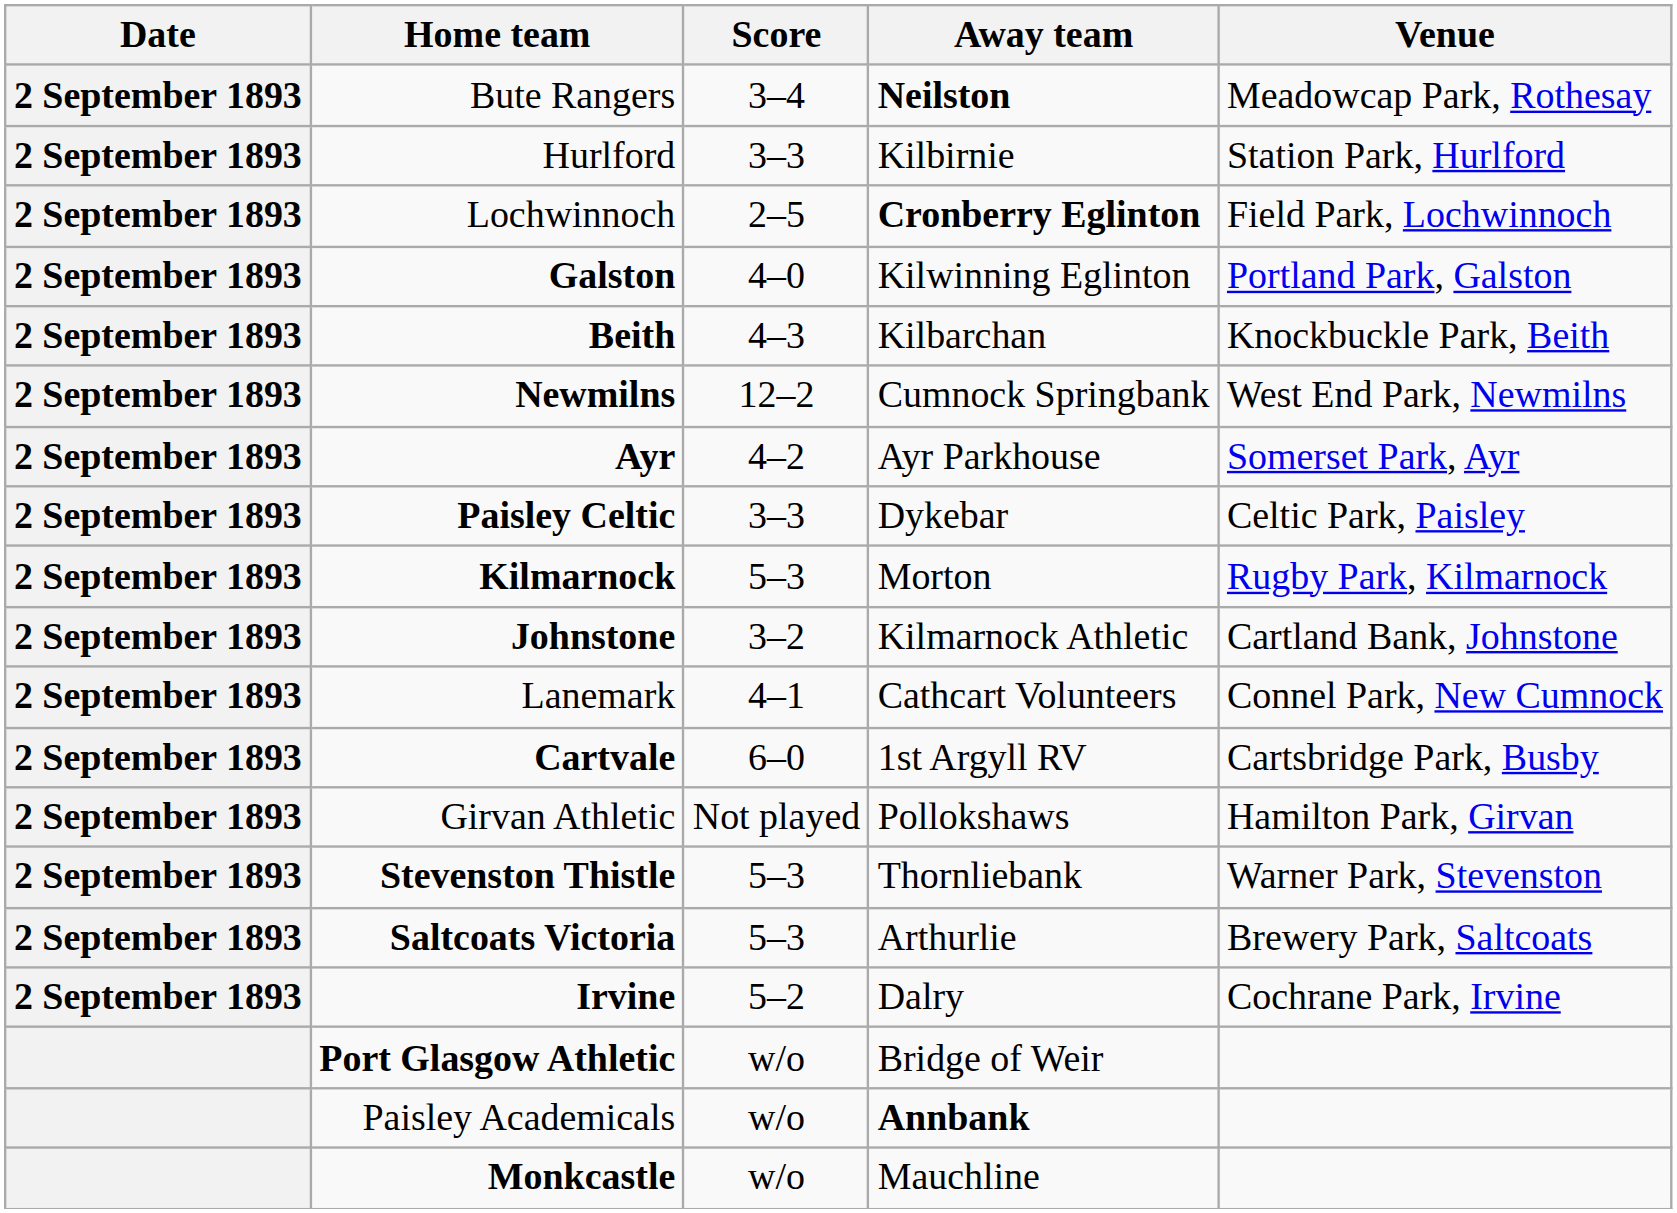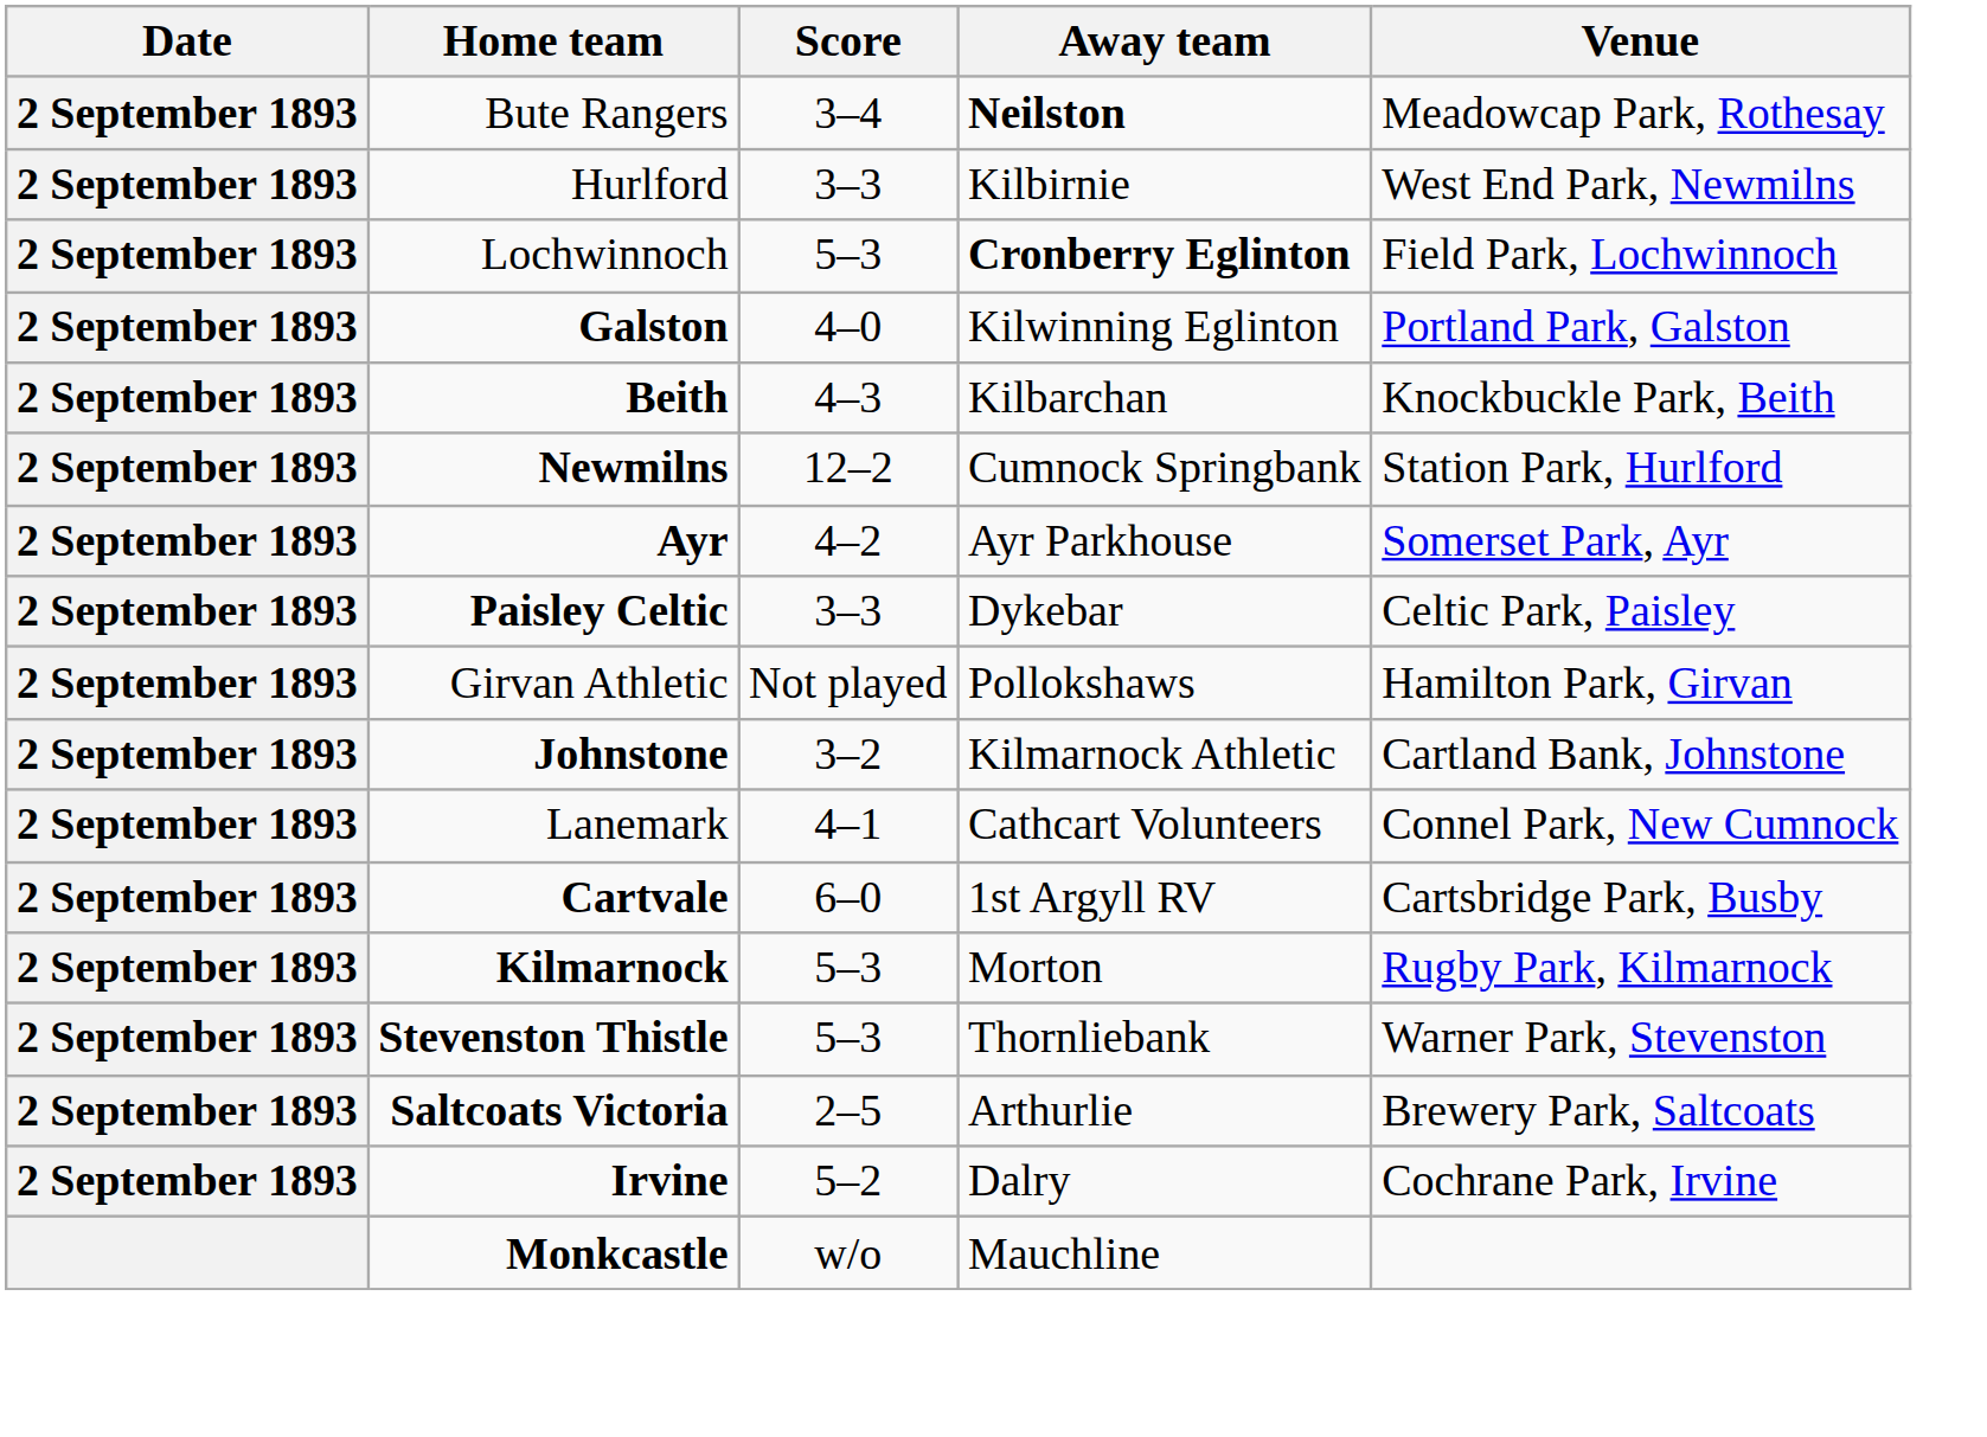Hurlford | Venue: Station Park, Hurlford -> West End Park, Newmilns
Lochwinnoch | Score: 2–5 -> 5–3
Newmilns | Venue: West End Park, Newmilns -> Station Park, Hurlford
rows swapped: Girvan Athletic <-> Kilmarnock
Saltcoats Victoria | Score: 5–3 -> 2–5
- row: Port Glasgow Athletic | w/o | Bridge of Weir
- row: Paisley Academicals | w/o | Annbank
